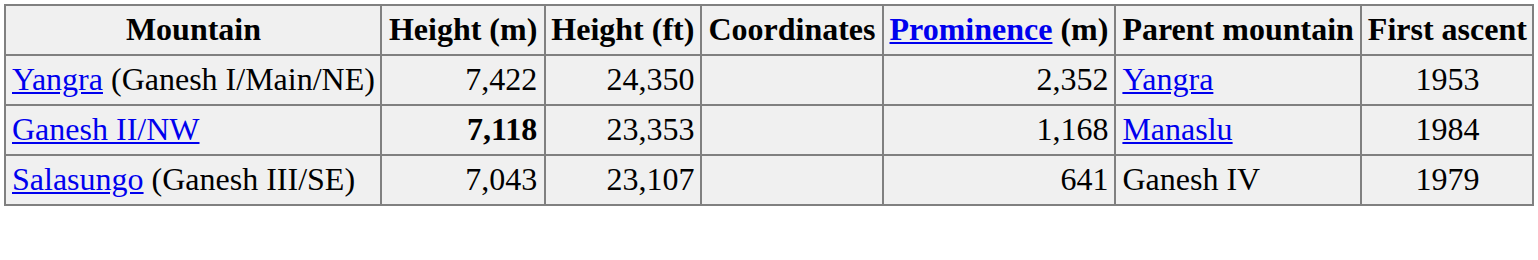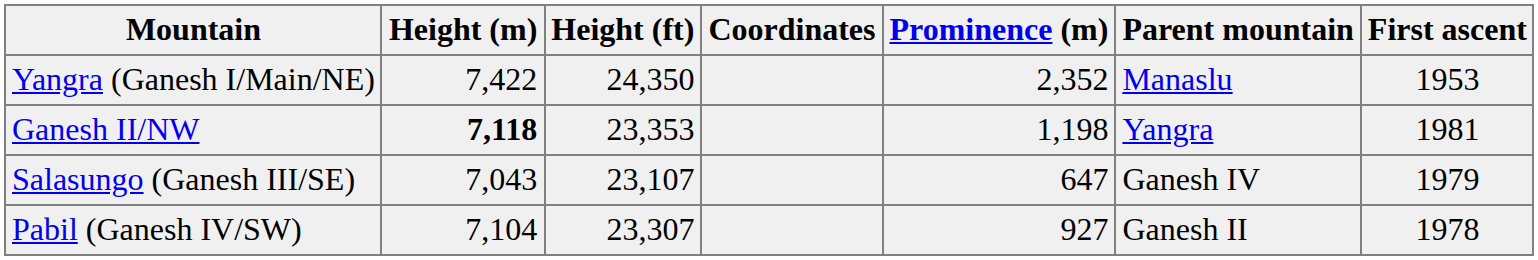Yangra (Ganesh I/Main/NE) | Parent mountain: Yangra -> Manaslu
Ganesh II/NW | Prominence (m): 1,168 -> 1,198
Ganesh II/NW | Parent mountain: Manaslu -> Yangra
Ganesh II/NW | First ascent: 1984 -> 1981
Salasungo (Ganesh III/SE) | Prominence (m): 641 -> 647
+ row: Pabil (Ganesh IV/SW) | 7,104 | 23,307 | 927 | Ganesh II | 1978
